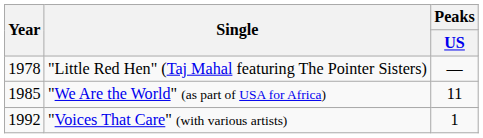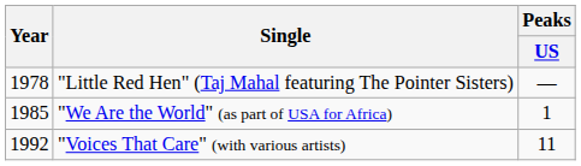"We Are the World" (as part of USA for Africa) | Peaks / US: 11 -> 1
"Voices That Care" (with various artists) | Peaks / US: 1 -> 11
